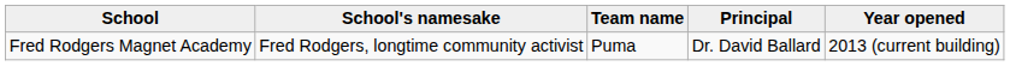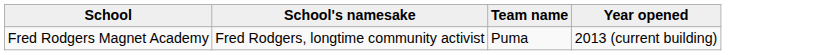- column: Principal | Dr. David Ballard
